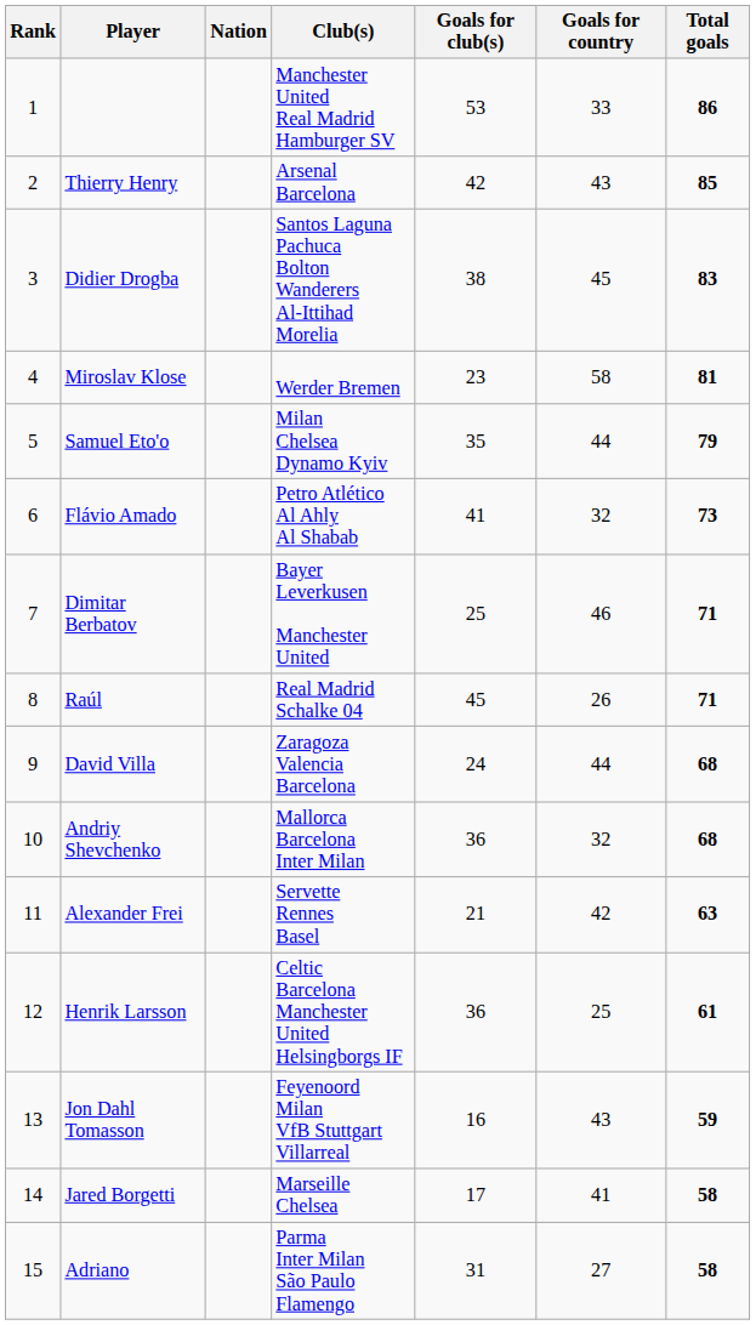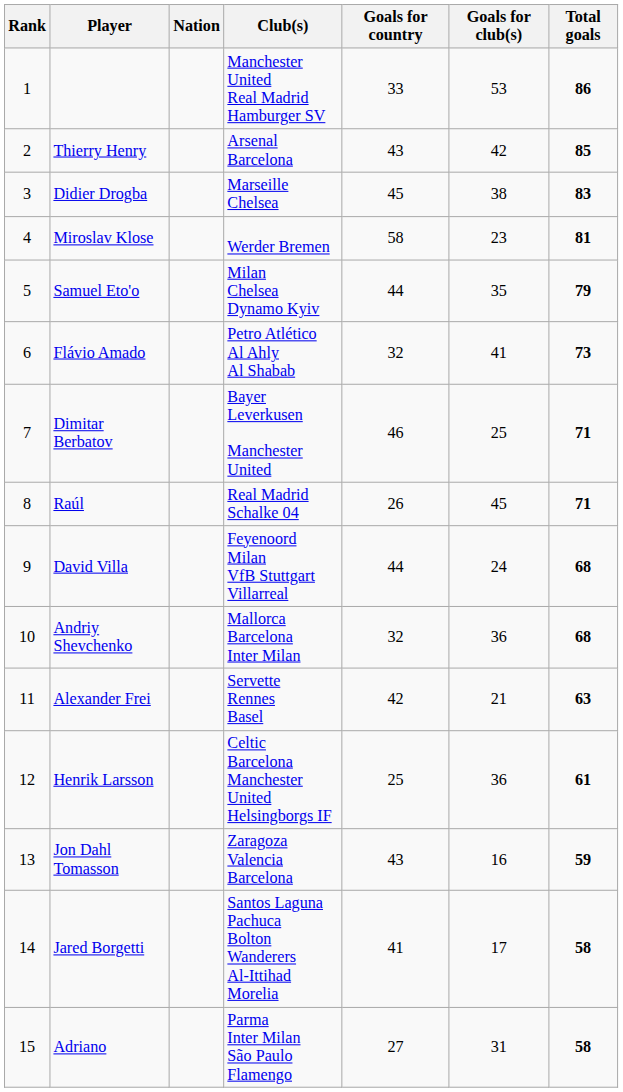columns swapped: Goals for country <-> Goals for club(s)
Didier Drogba | Club(s): Santos Laguna Pachuca Bolton Wanderers Al-Ittihad Morelia -> Marseille Chelsea
David Villa | Club(s): Zaragoza Valencia Barcelona -> Feyenoord Milan VfB Stuttgart Villarreal
Jon Dahl Tomasson | Club(s): Feyenoord Milan VfB Stuttgart Villarreal -> Zaragoza Valencia Barcelona
Jared Borgetti | Club(s): Marseille Chelsea -> Santos Laguna Pachuca Bolton Wanderers Al-Ittihad Morelia
